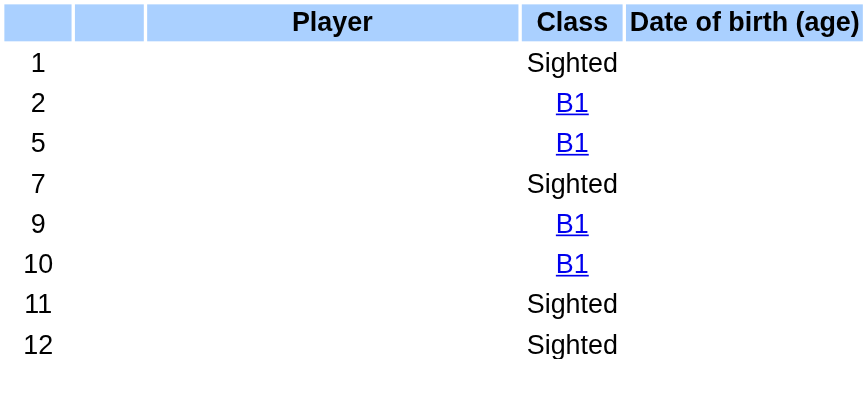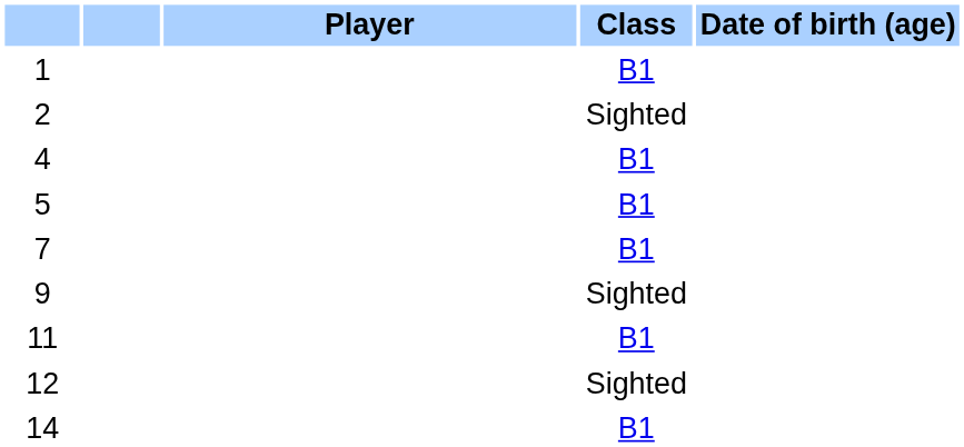1 | Class: Sighted -> B1
2 | Class: B1 -> Sighted
+ row: 4 | B1
7 | Class: Sighted -> B1
9 | Class: B1 -> Sighted
- row: 10 | B1
11 | Class: Sighted -> B1
+ row: 14 | B1
